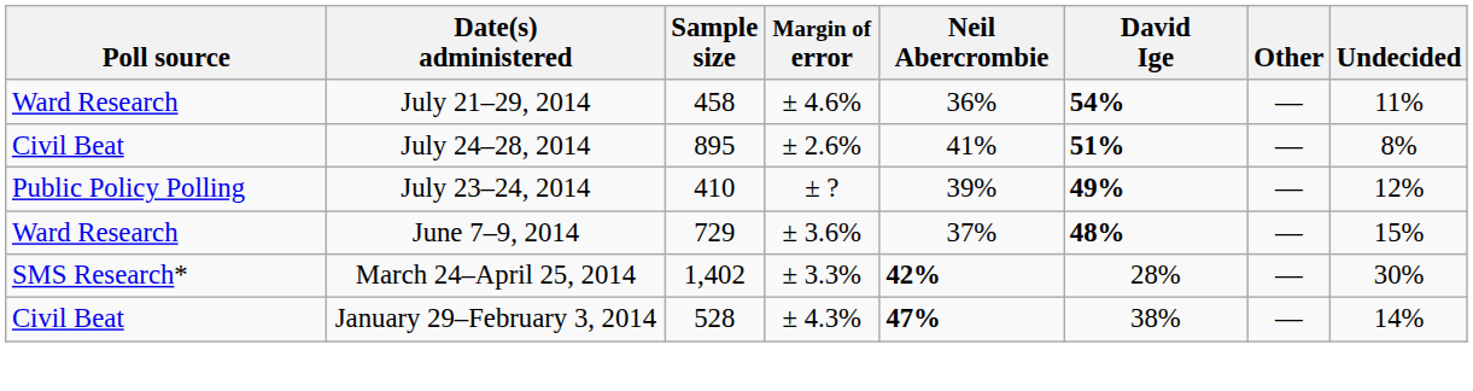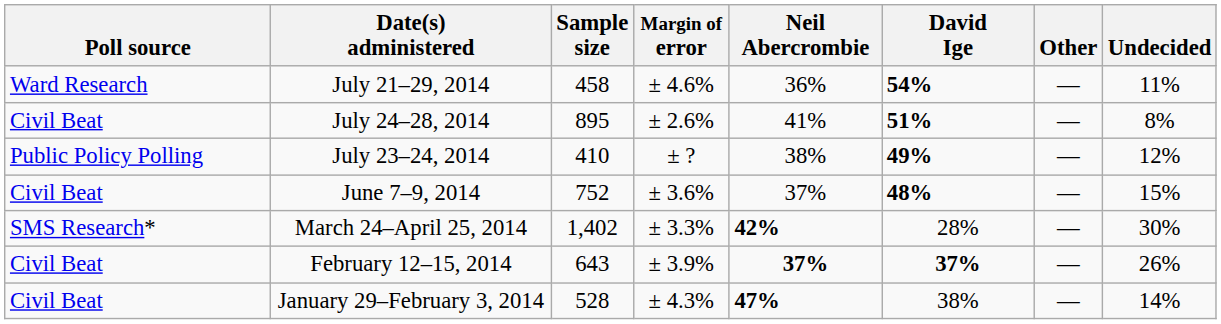July 23–24, 2014 | Neil Abercrombie: 39% -> 38%
June 7–9, 2014 | Poll source: Ward Research -> Civil Beat
June 7–9, 2014 | Sample size: 729 -> 752
+ row: Civil Beat | February 12–15, 2014 | 643 | ± 3.9% | 37% | 37% | — | 26%
